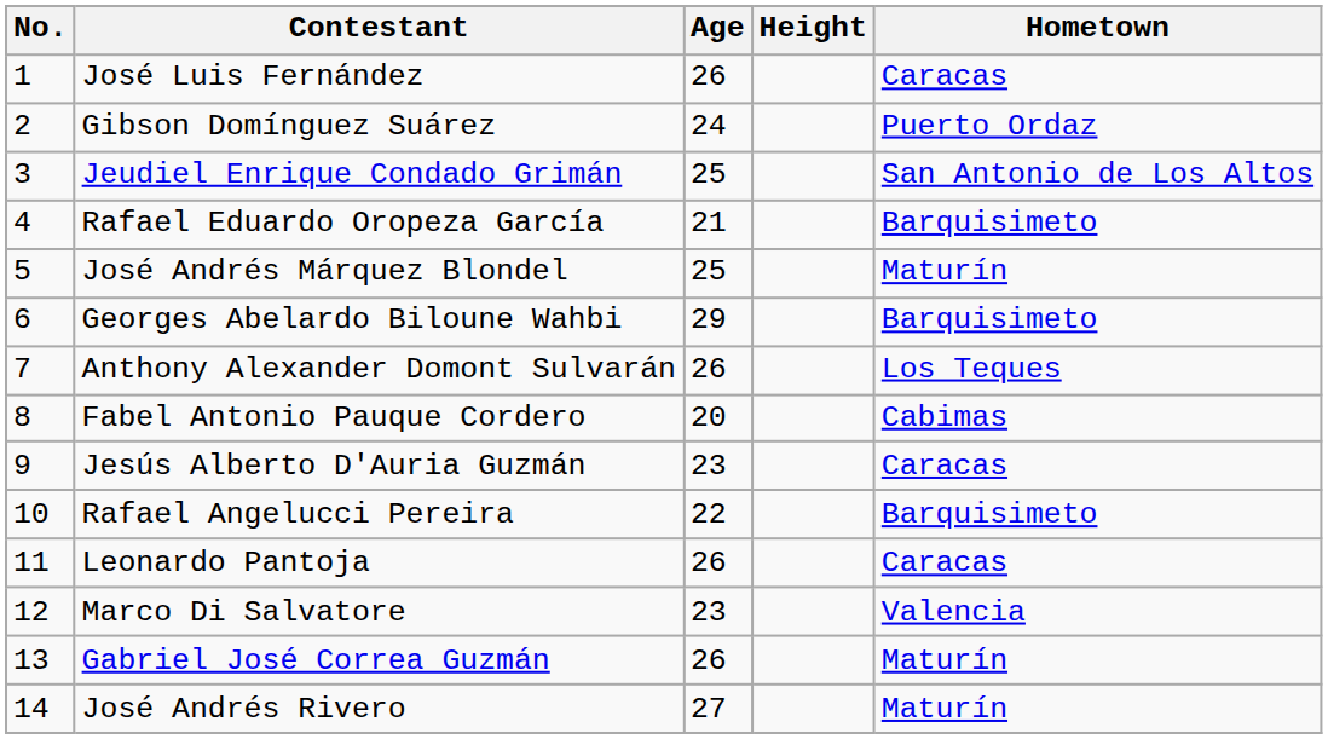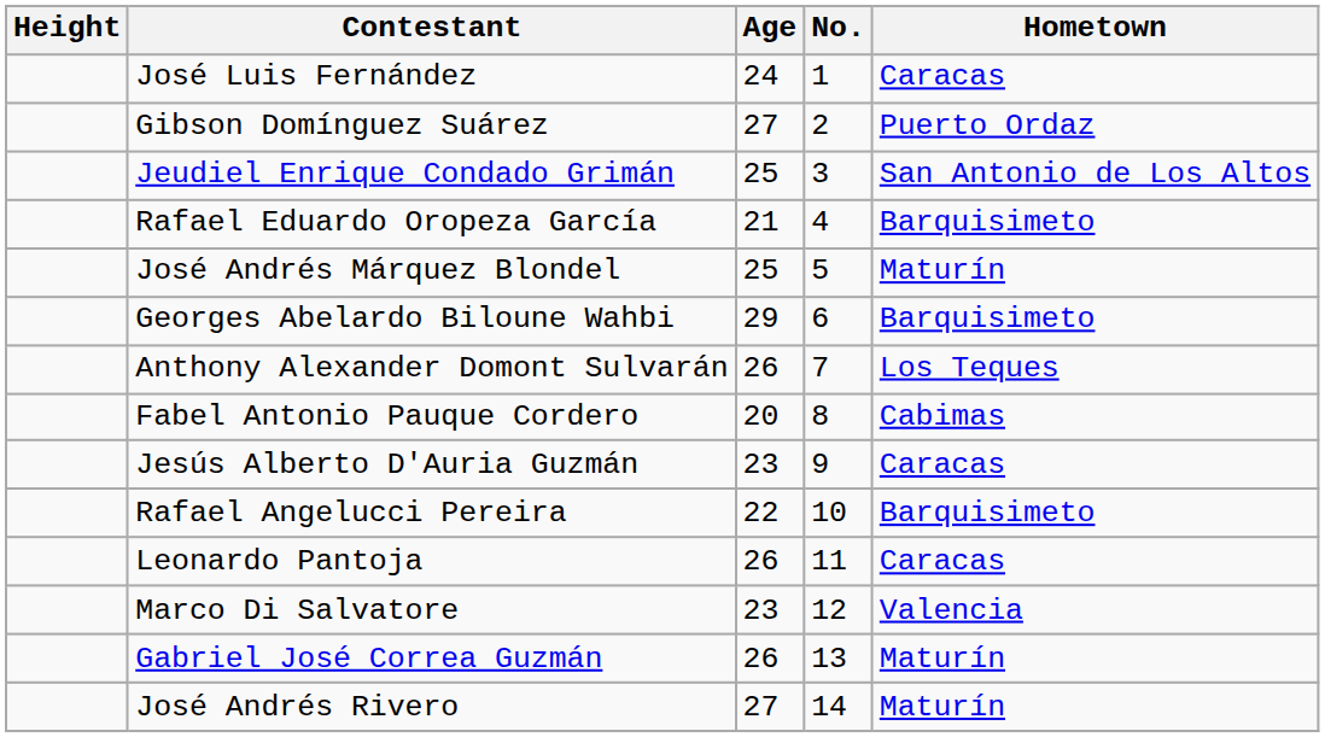columns swapped: No. <-> Height
José Luis Fernández | Age: 26 -> 24
Gibson Domínguez Suárez | Age: 24 -> 27
